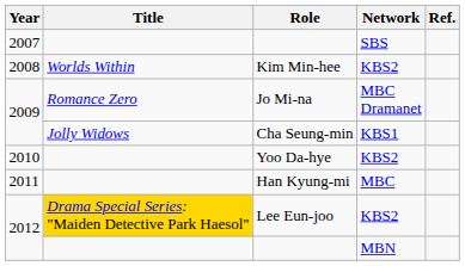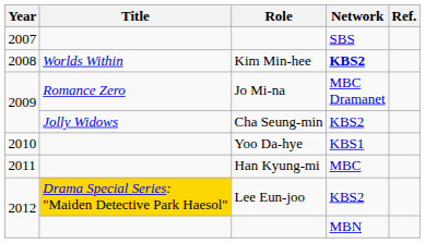Kim Min-hee | Network: normal -> bold
Cha Seung-min | Network: KBS1 -> KBS2
Yoo Da-hye | Network: KBS2 -> KBS1
